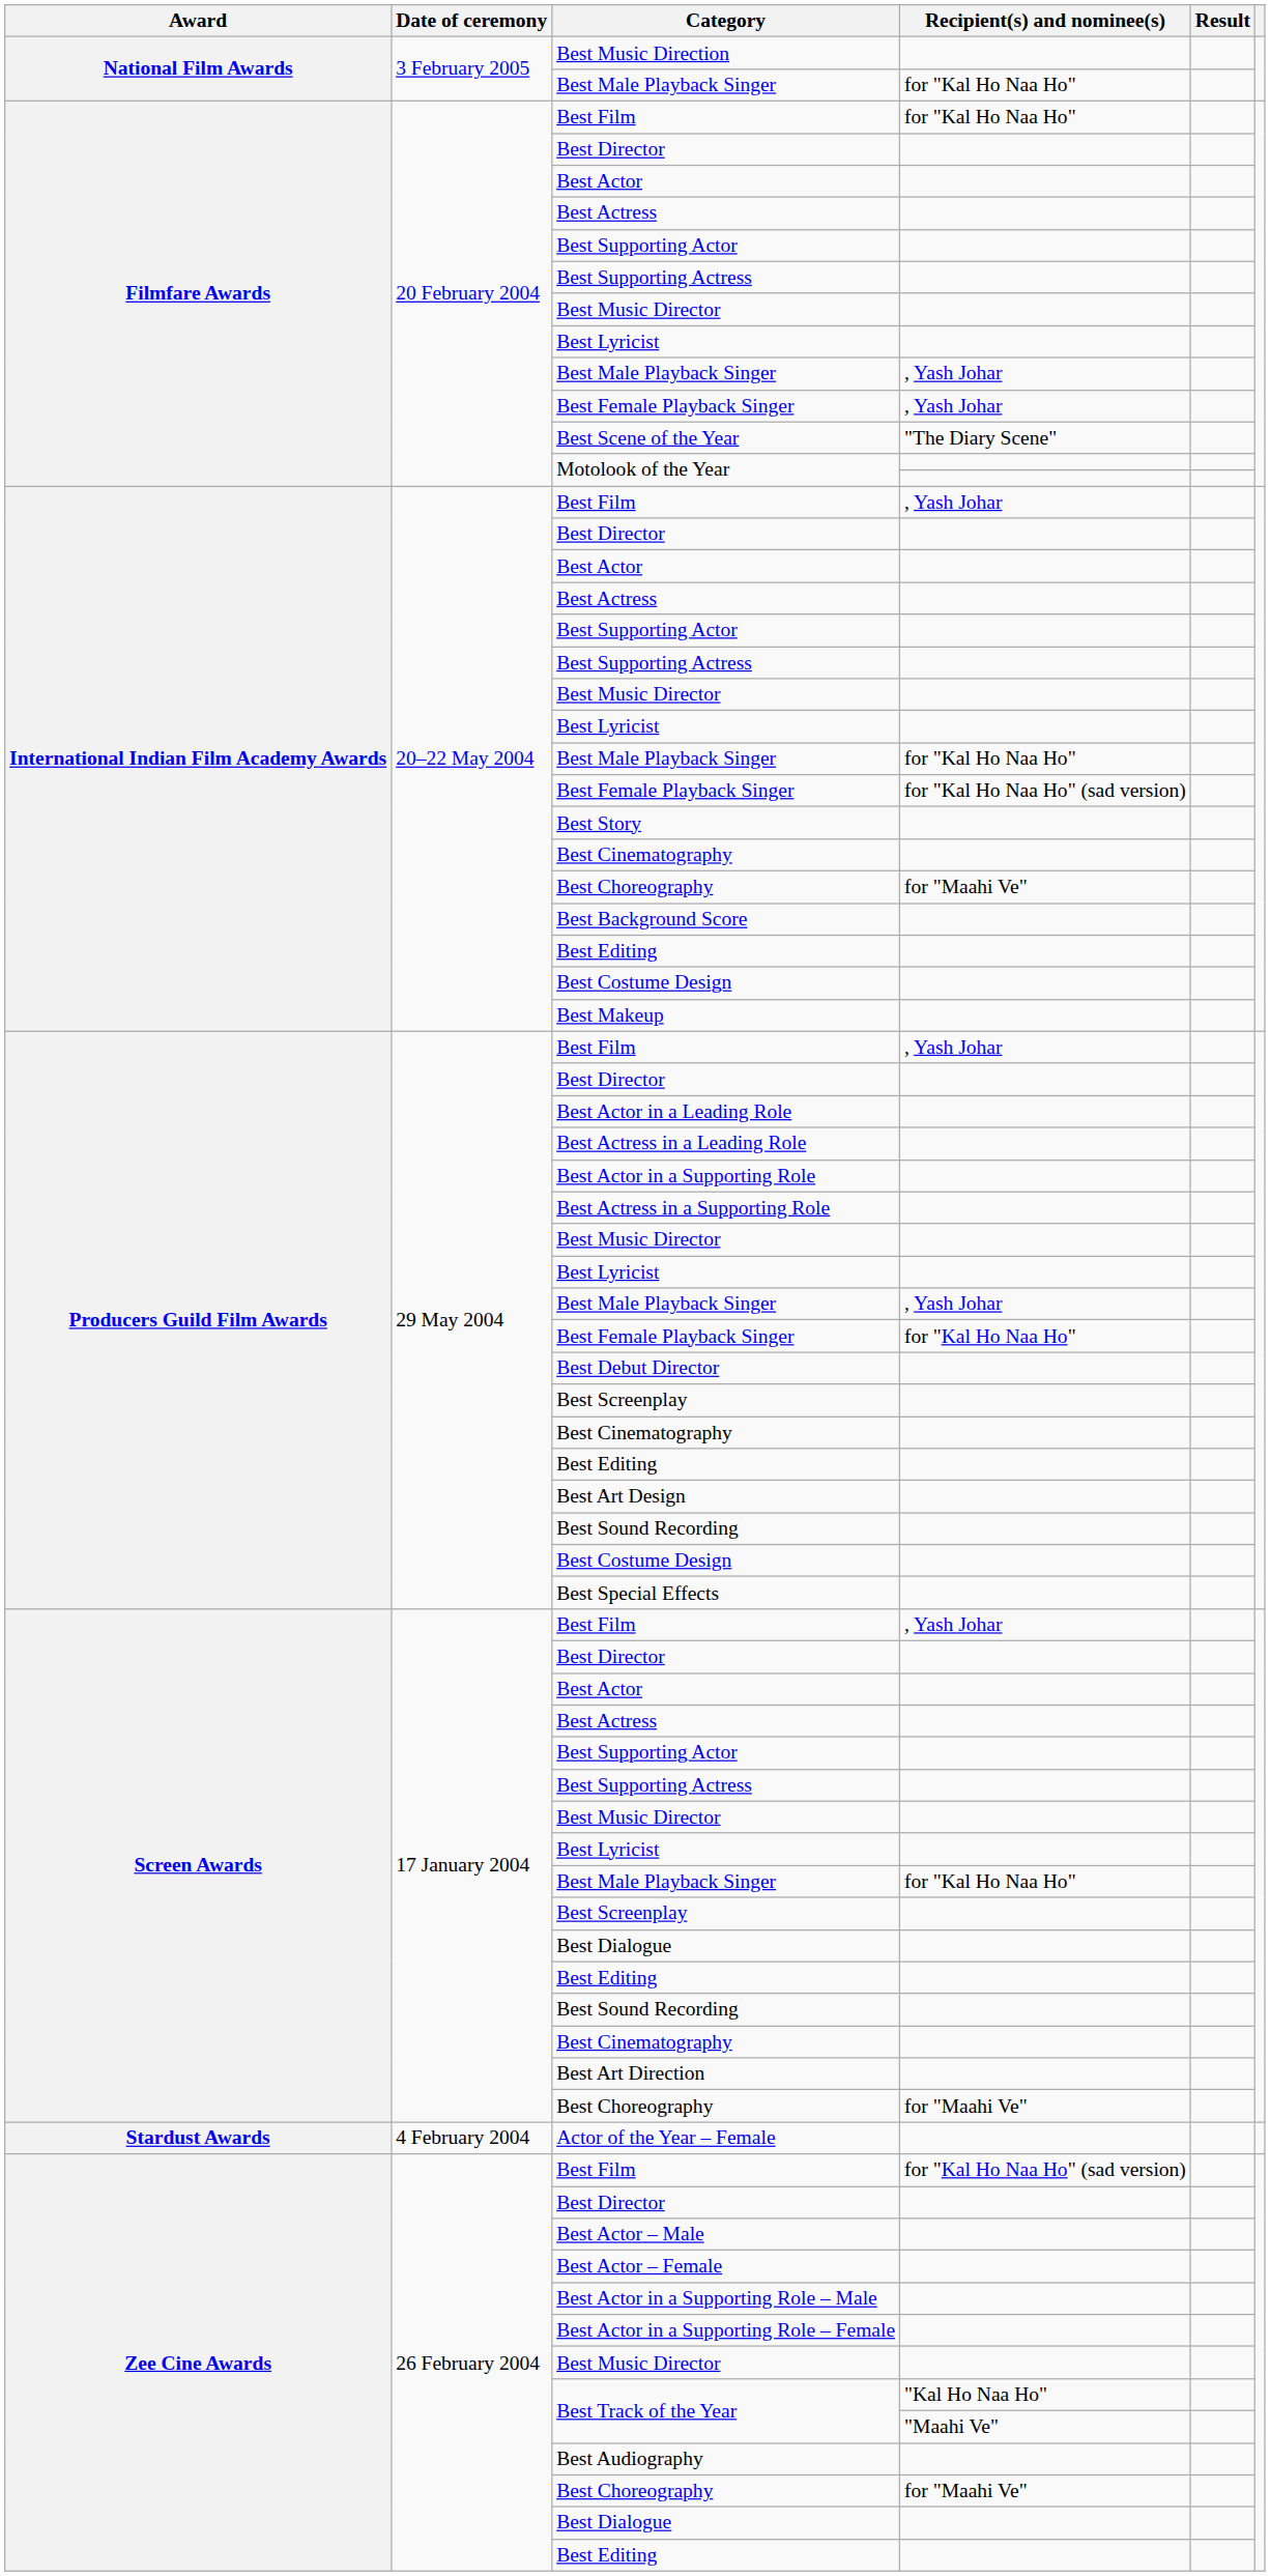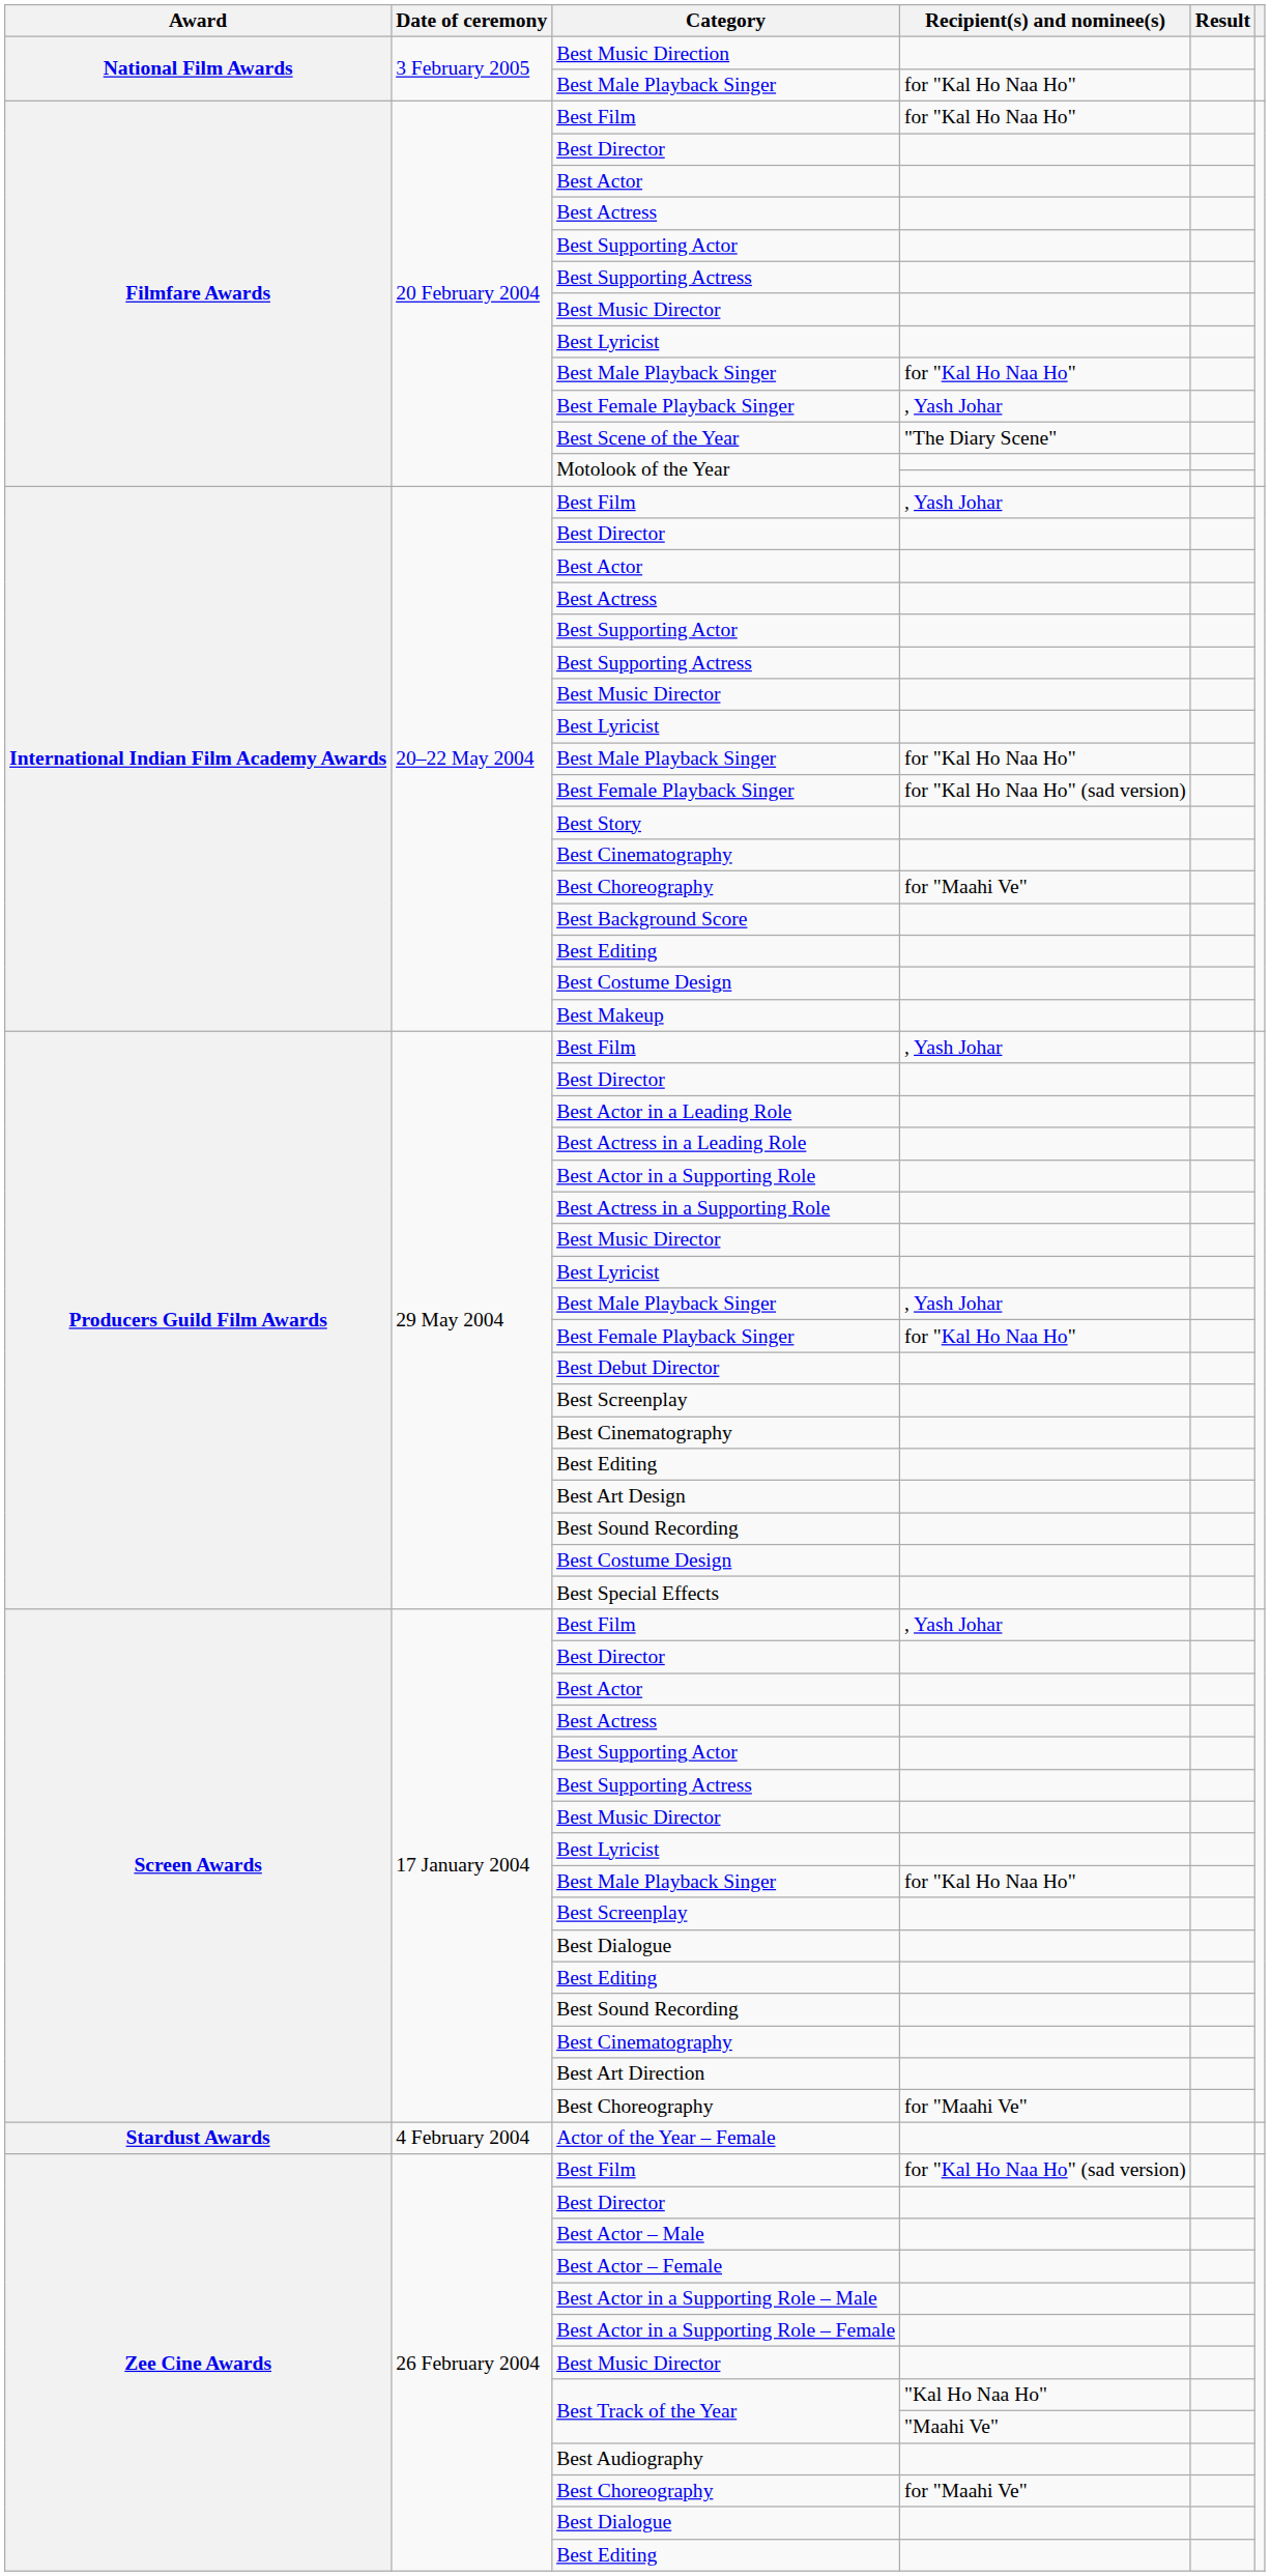Filmfare Awards / Best Male Playback Singer | Recipient(s) and nominee(s): , Yash Johar -> for "Kal Ho Naa Ho"
